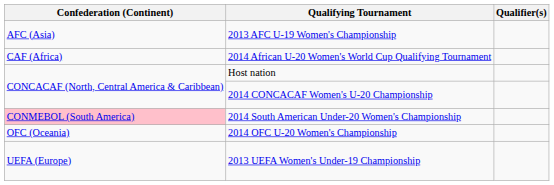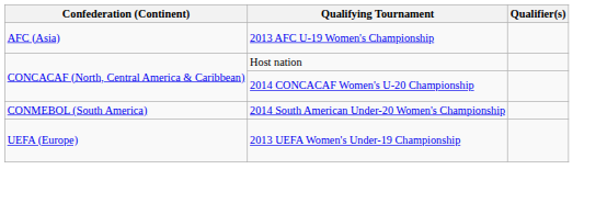- row: CAF (Africa) | 2014 African U-20 Women's World Cup Qualifying Tournament
2014 South American Under-20 Women's Championship | Confederation (Continent): pink background -> no background
- row: OFC (Oceania) | 2014 OFC U-20 Women's Championship
